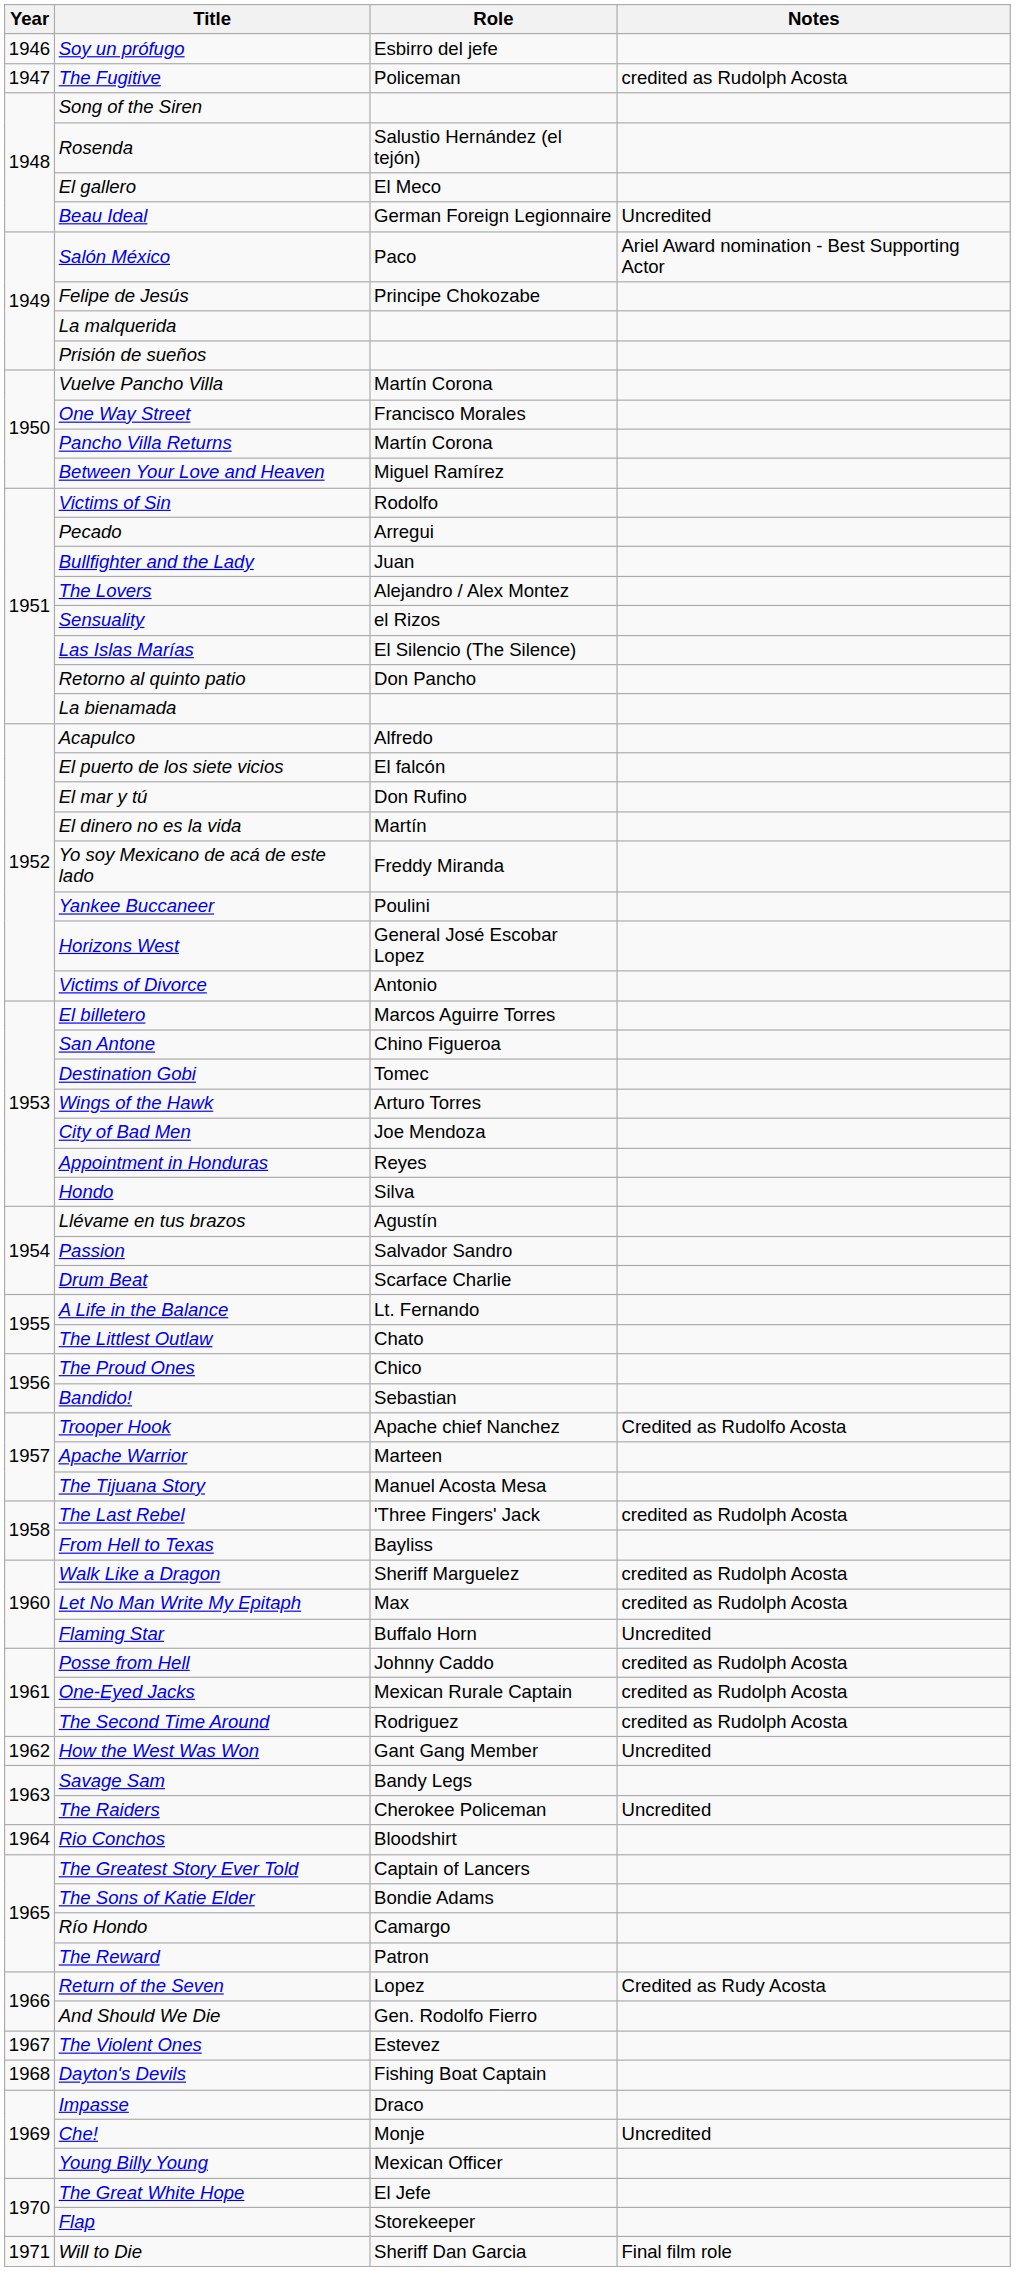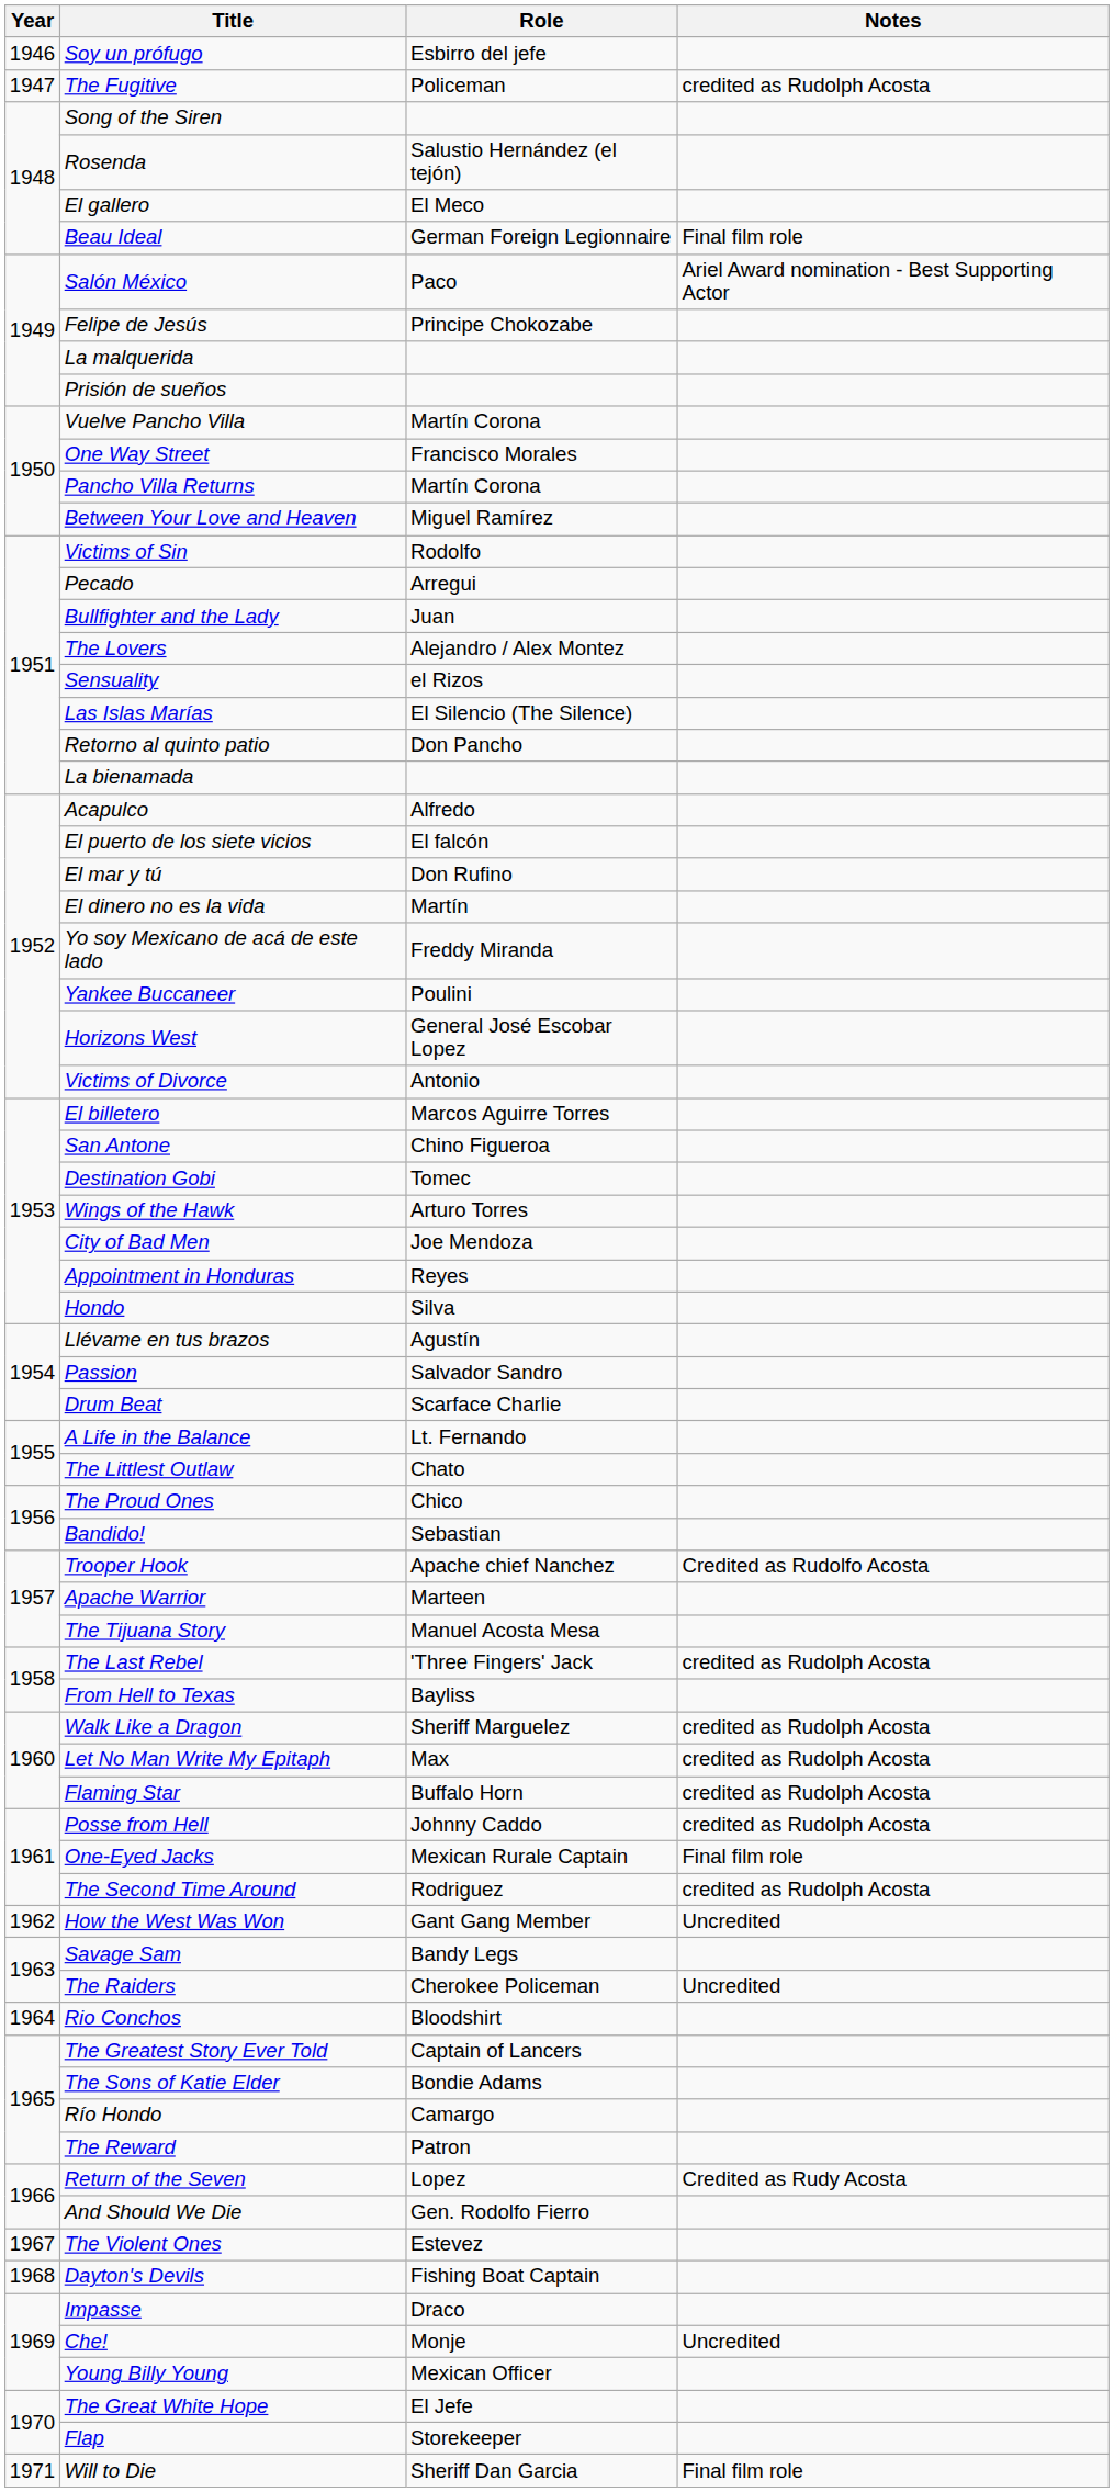Beau Ideal | Notes: Uncredited -> Final film role
Flaming Star | Notes: Uncredited -> credited as Rudolph Acosta
One-Eyed Jacks | Notes: credited as Rudolph Acosta -> Final film role
